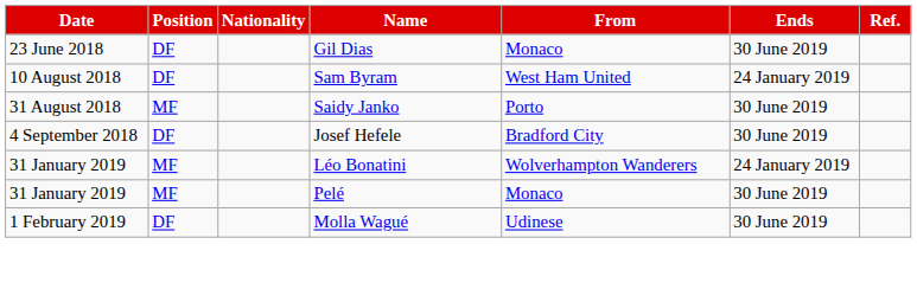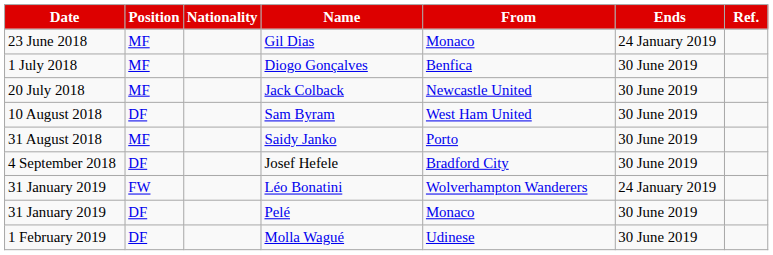Gil Dias | Position: DF -> MF
Gil Dias | Ends: 30 June 2019 -> 24 January 2019
+ row: 1 July 2018 | MF | Diogo Gonçalves | Benfica | 30 June 2019
+ row: 20 July 2018 | MF | Jack Colback | Newcastle United | 30 June 2019
Sam Byram | Ends: 24 January 2019 -> 30 June 2019
Léo Bonatini | Position: MF -> FW
Pelé | Position: MF -> DF
